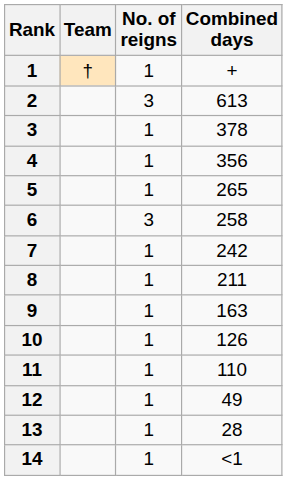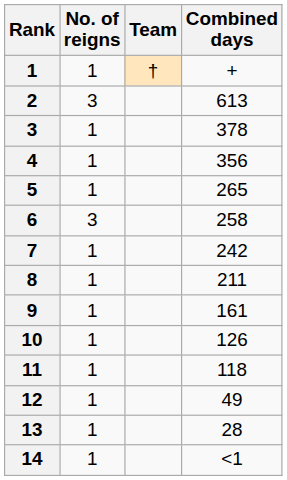columns swapped: Team <-> No. of reigns
9 | Combined days: 163 -> 161
11 | Combined days: 110 -> 118
